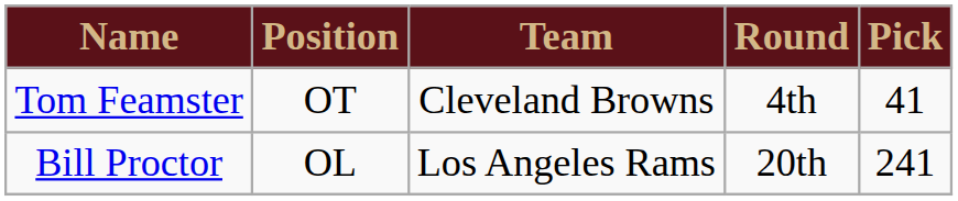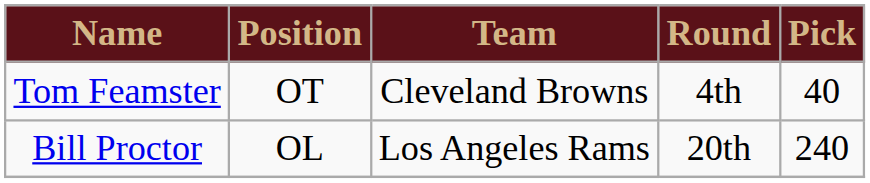Tom Feamster | Pick: 41 -> 40
Bill Proctor | Pick: 241 -> 240
